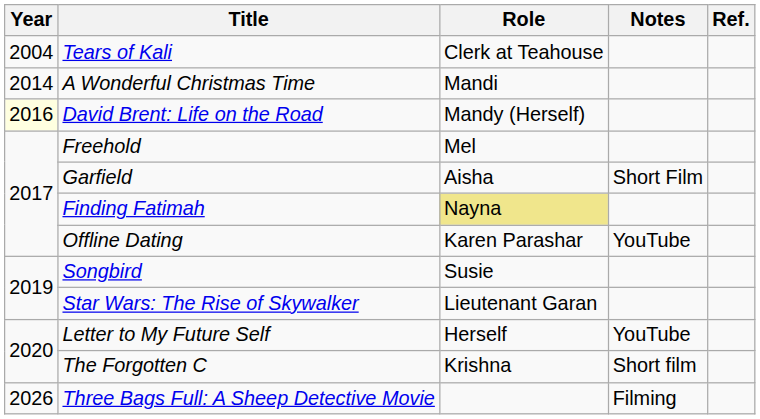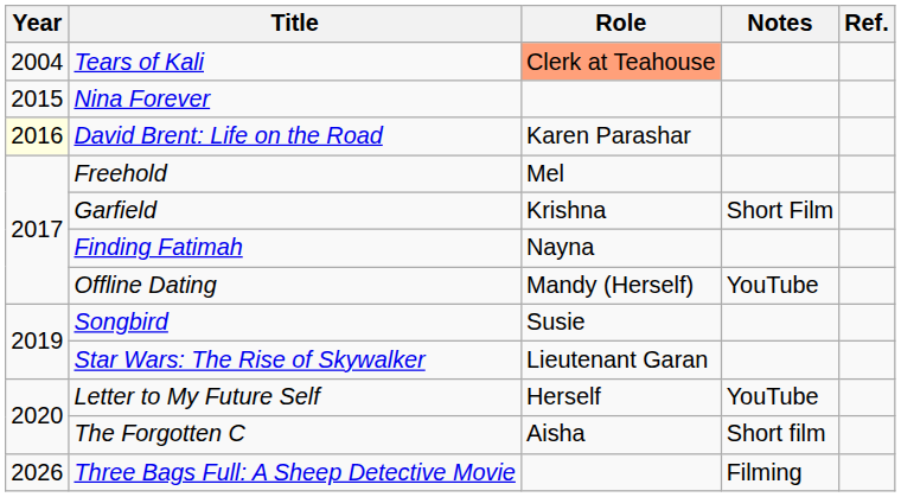Tears of Kali | Role: no background -> lightsalmon background
- row: 2014 | A Wonderful Christmas Time | Mandi
+ row: 2015 | Nina Forever
David Brent: Life on the Road | Role: Mandy (Herself) -> Karen Parashar
Garfield | Role: Aisha -> Krishna
Finding Fatimah | Role: khaki background -> no background
Offline Dating | Role: Karen Parashar -> Mandy (Herself)
The Forgotten C | Role: Krishna -> Aisha
